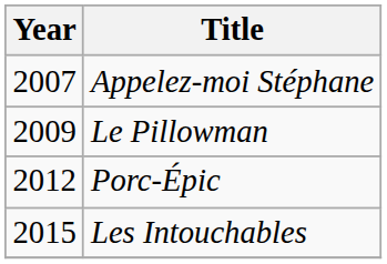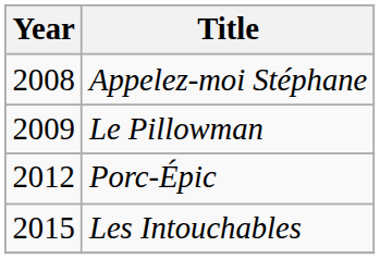Appelez-moi Stéphane | Year: 2007 -> 2008
